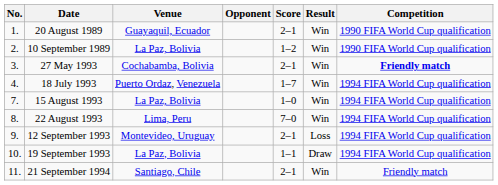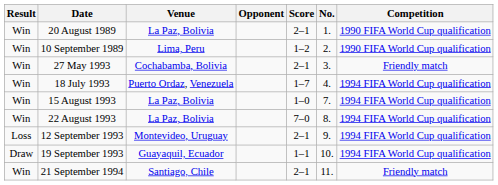columns swapped: No. <-> Result
20 August 1989 | Venue: Guayaquil, Ecuador -> La Paz, Bolivia
10 September 1989 | Venue: La Paz, Bolivia -> Lima, Peru
27 May 1993 | Competition: bold -> normal
22 August 1993 | Venue: Lima, Peru -> La Paz, Bolivia
19 September 1993 | Venue: La Paz, Bolivia -> Guayaquil, Ecuador
